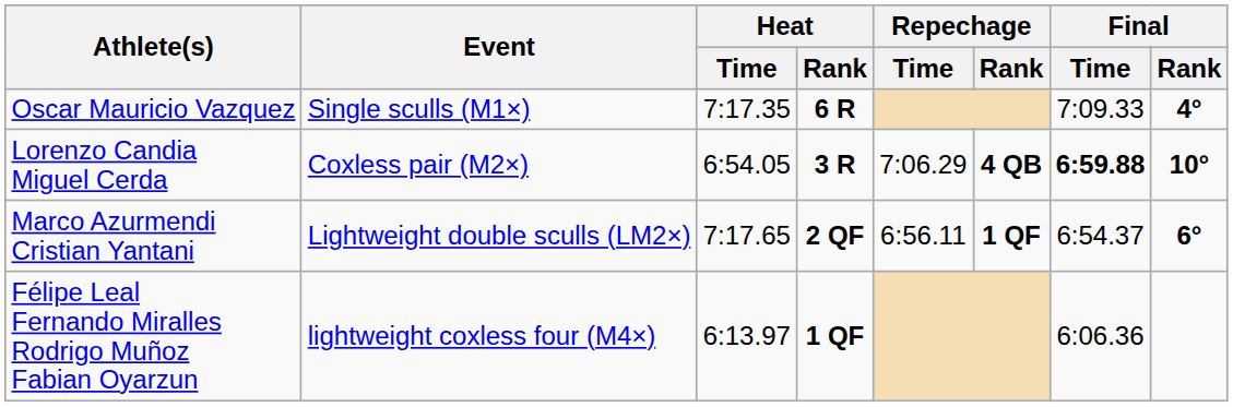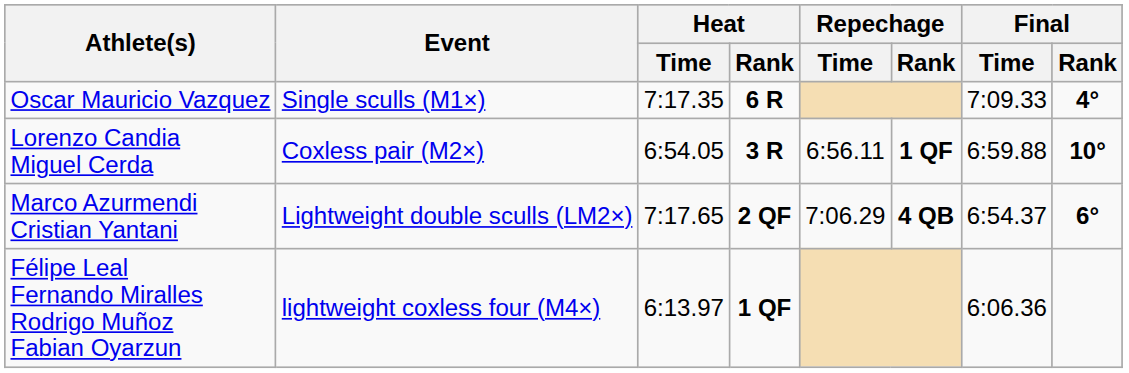Lorenzo Candia Miguel Cerda | Repechage / Time: 7:06.29 -> 6:56.11
Lorenzo Candia Miguel Cerda | Repechage / Rank: 4 QB -> 1 QF
Lorenzo Candia Miguel Cerda | Final / Time: bold -> normal
Marco Azurmendi Cristian Yantani | Repechage / Time: 6:56.11 -> 7:06.29
Marco Azurmendi Cristian Yantani | Repechage / Rank: 1 QF -> 4 QB
